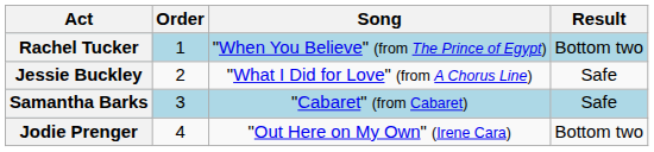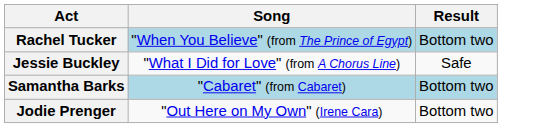- column: Order | 1 | 2 | 3 | 4
Samantha Barks | Result: Safe -> Bottom two
